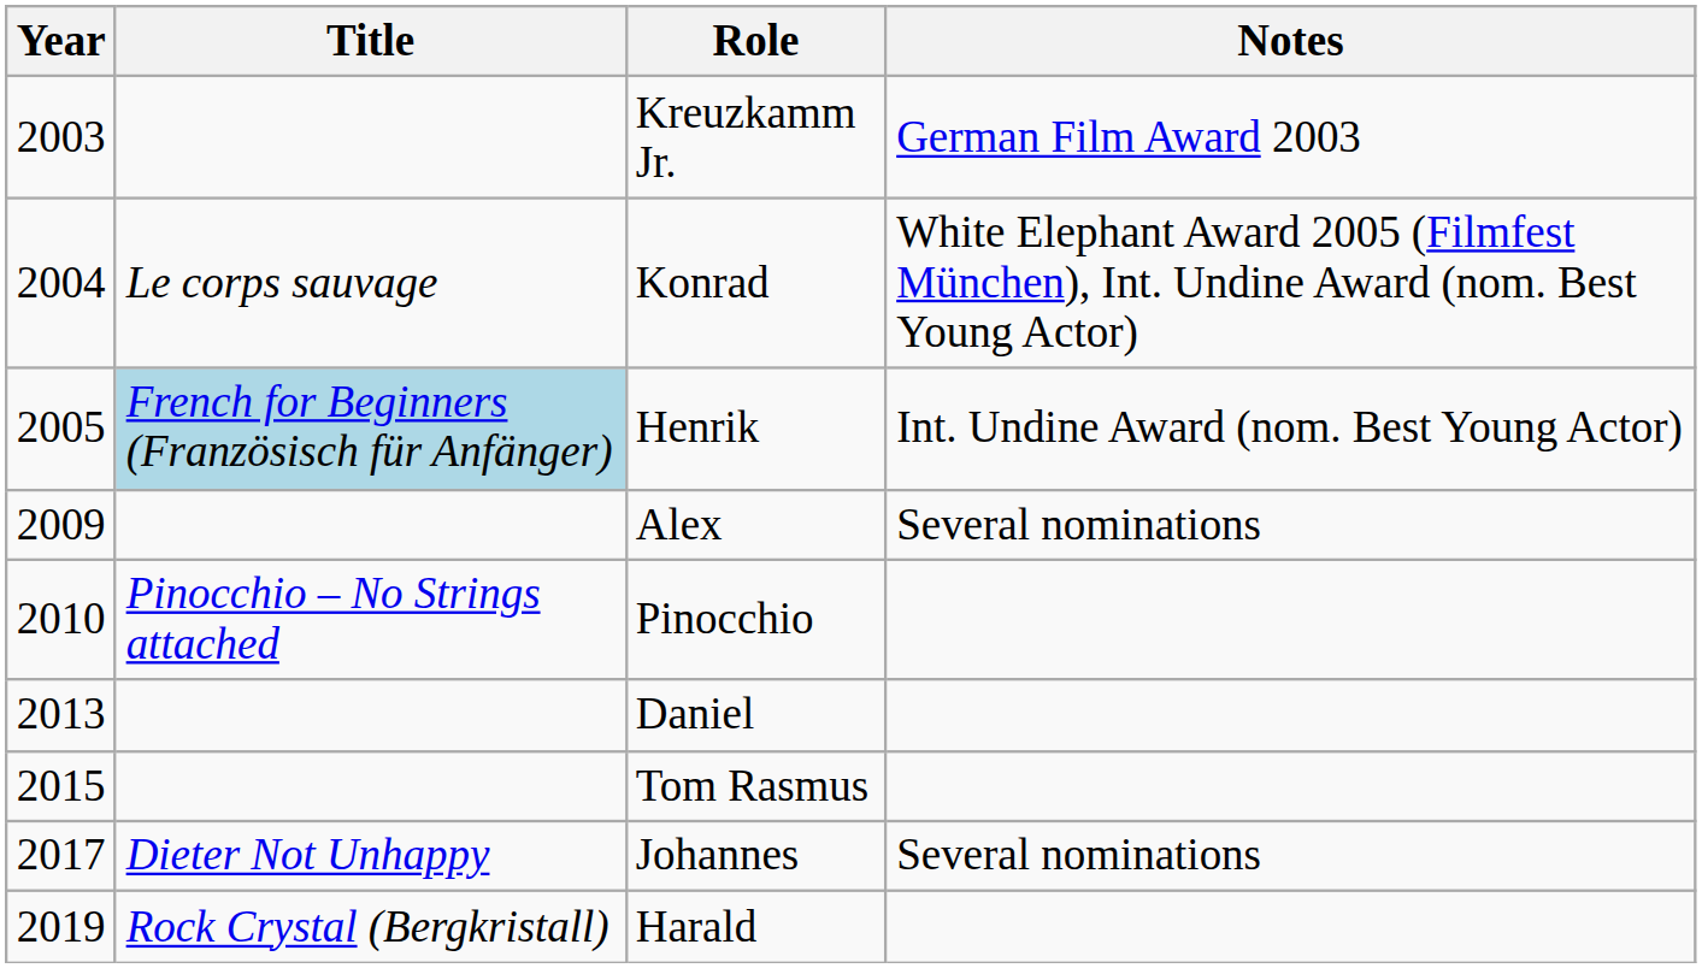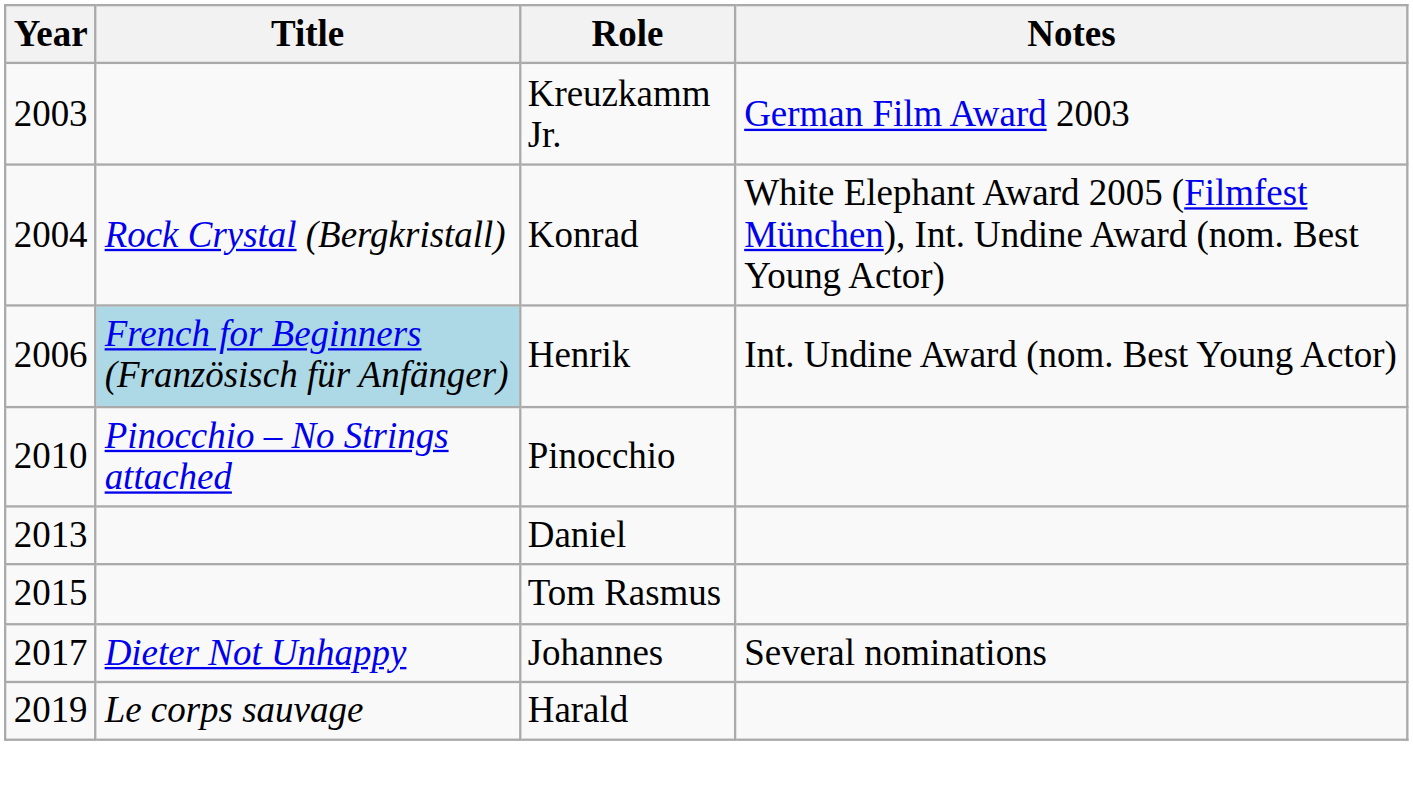Konrad | Title: Le corps sauvage -> Rock Crystal (Bergkristall)
Henrik | Year: 2005 -> 2006
- row: 2009 | Alex | Several nominations
Harald | Title: Rock Crystal (Bergkristall) -> Le corps sauvage
